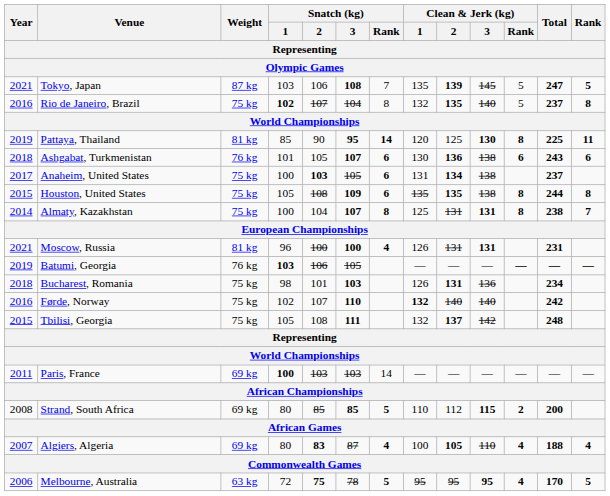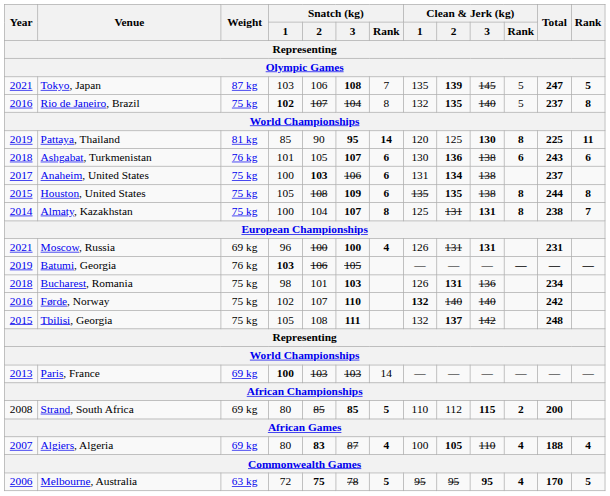Anaheim, United States | Snatch (kg) / 3: 105 -> 106
Moscow, Russia | Weight: 81 kg -> 69 kg
Paris, France | Year: 2011 -> 2013
